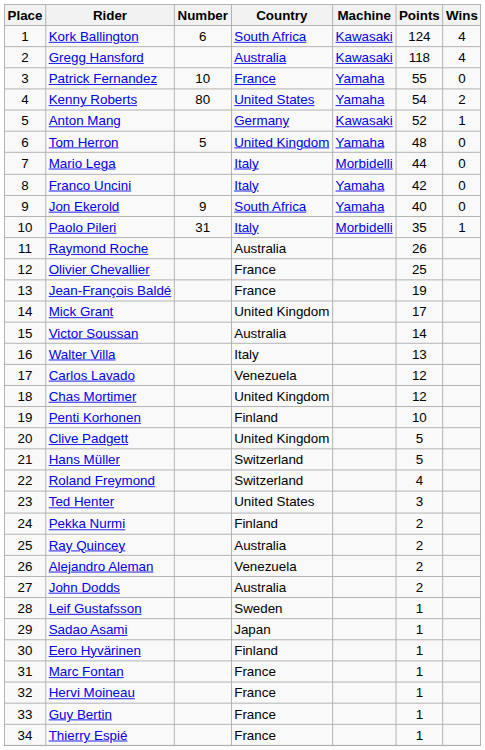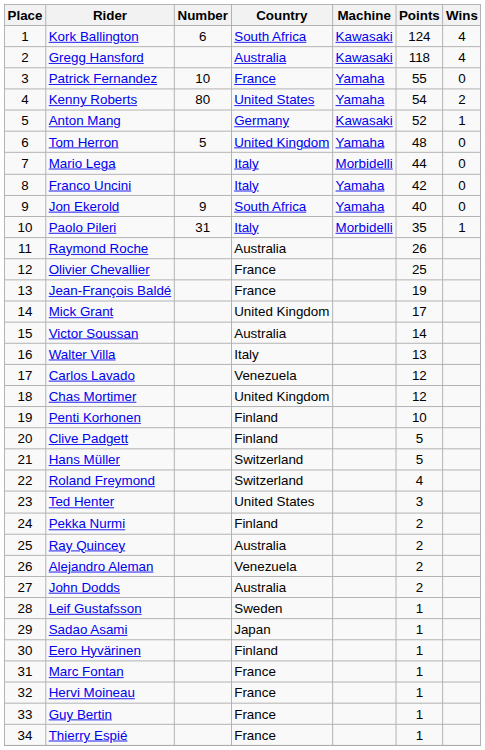Clive Padgett | Country: United Kingdom -> Finland
